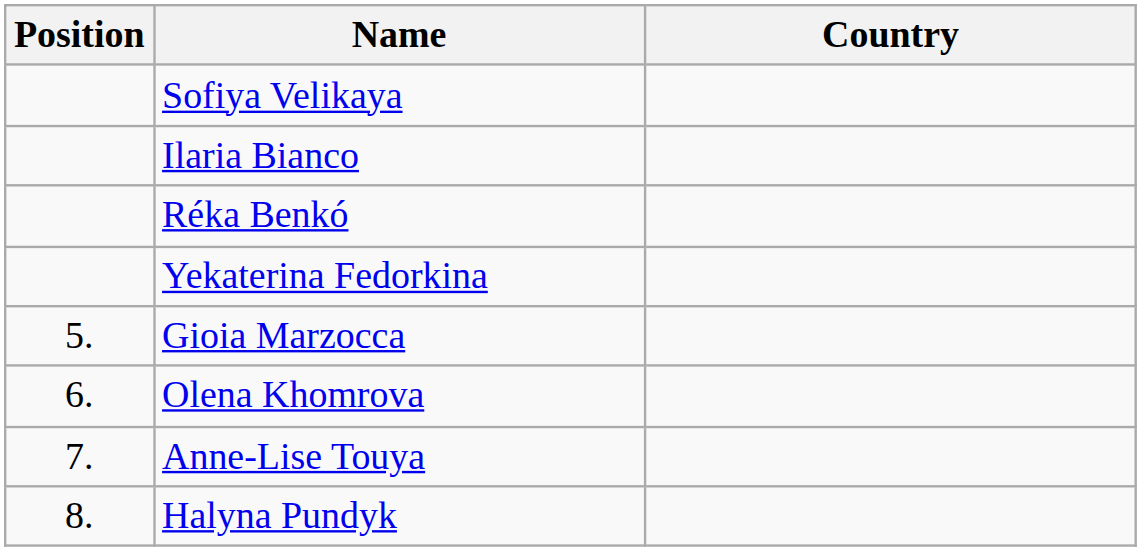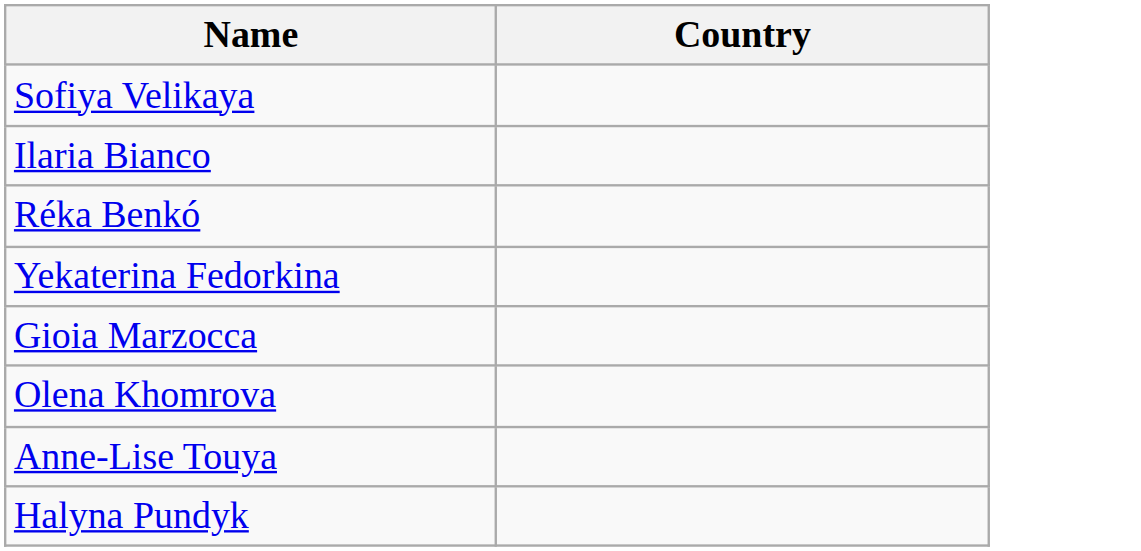- column: Position | 5. | 6. | 7. | 8.
